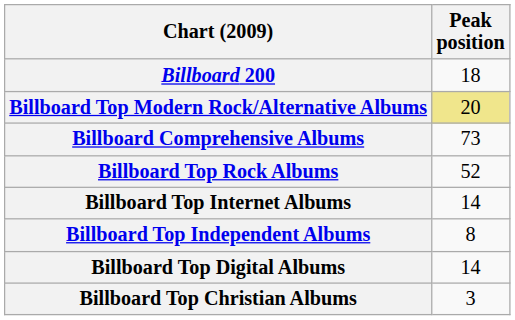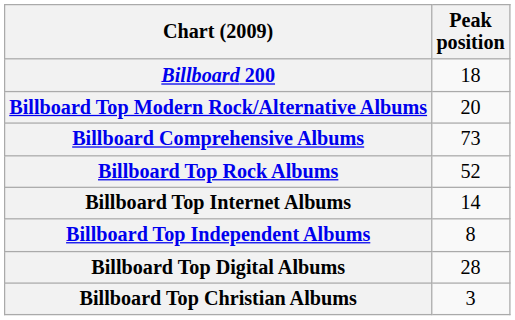Billboard Top Modern Rock/Alternative Albums | Peak position: khaki background -> no background
Billboard Top Digital Albums | Peak position: 14 -> 28
